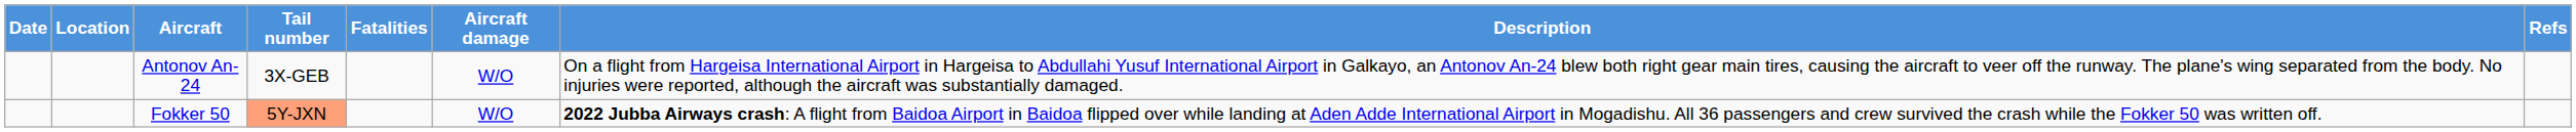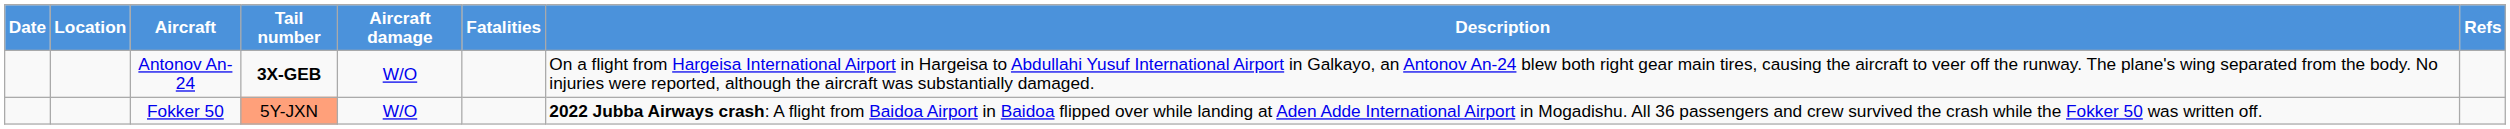columns swapped: Aircraft damage <-> Fatalities
Antonov An-24 | Tail number: normal -> bold
